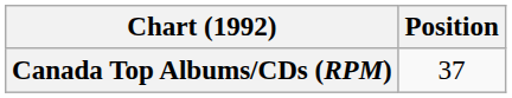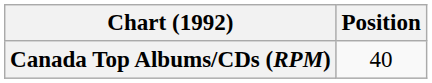Canada Top Albums/CDs (RPM) | Position: 37 -> 40
